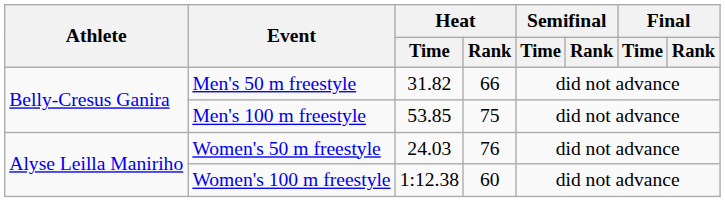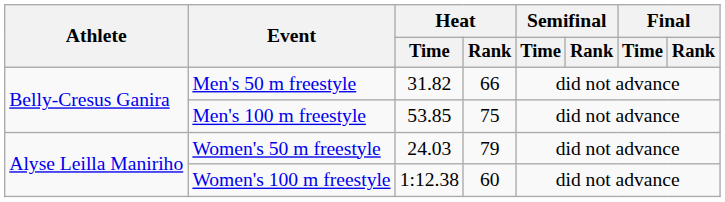Women's 50 m freestyle | Heat / Rank: 76 -> 79
